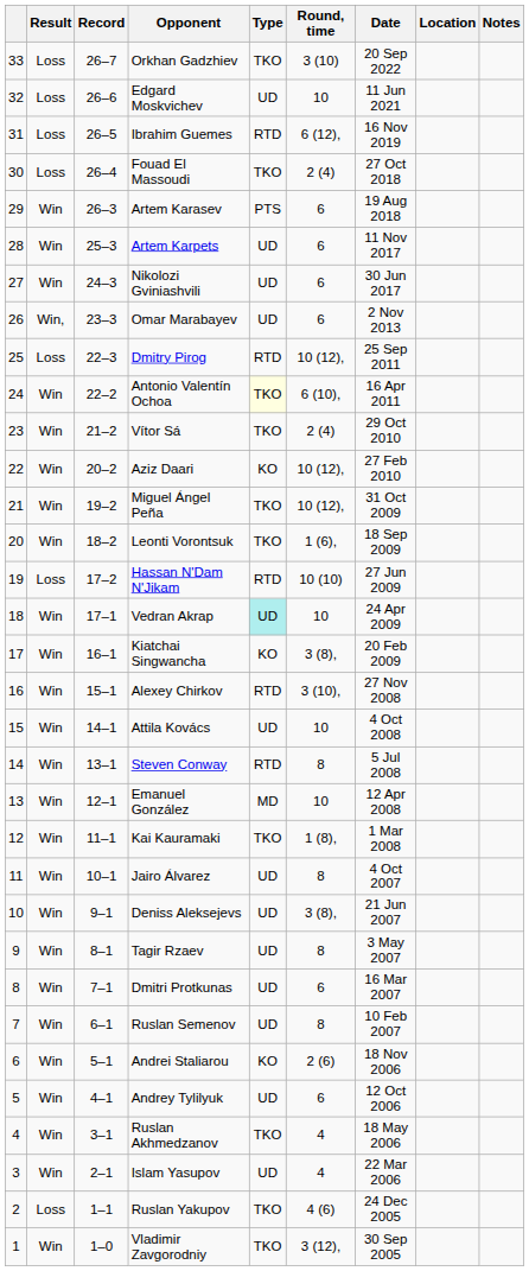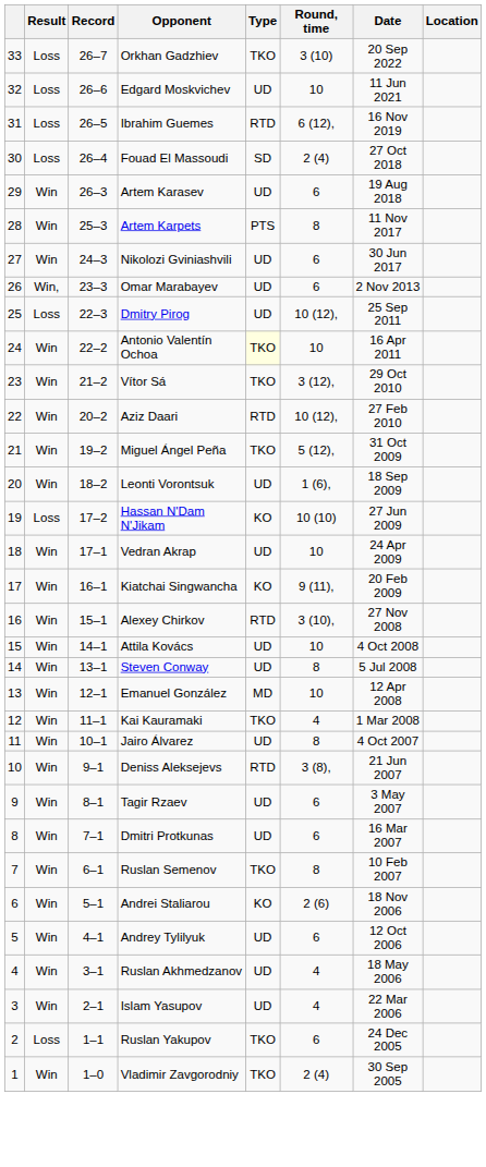- column: Notes
Fouad El Massoudi | Type: TKO -> SD
Artem Karasev | Type: PTS -> UD
Artem Karpets | Type: UD -> PTS
Artem Karpets | Round, time: 6 -> 8
Dmitry Pirog | Type: RTD -> UD
Antonio Valentín Ochoa | Round, time: 6 (10), -> 10
Vítor Sá | Round, time: 2 (4) -> 3 (12),
Aziz Daari | Type: KO -> RTD
Miguel Ángel Peña | Round, time: 10 (12), -> 5 (12),
Leonti Vorontsuk | Type: TKO -> UD
Hassan N'Dam N'Jikam | Type: RTD -> KO
Vedran Akrap | Type: paleturquoise background -> no background
Kiatchai Singwancha | Round, time: 3 (8), -> 9 (11),
Steven Conway | Type: RTD -> UD
Kai Kauramaki | Round, time: 1 (8), -> 4
Deniss Aleksejevs | Type: UD -> RTD
Tagir Rzaev | Round, time: 8 -> 6
Ruslan Semenov | Type: UD -> TKO
Ruslan Akhmedzanov | Type: TKO -> UD
Ruslan Yakupov | Round, time: 4 (6) -> 6
Vladimir Zavgorodniy | Round, time: 3 (12), -> 2 (4)
